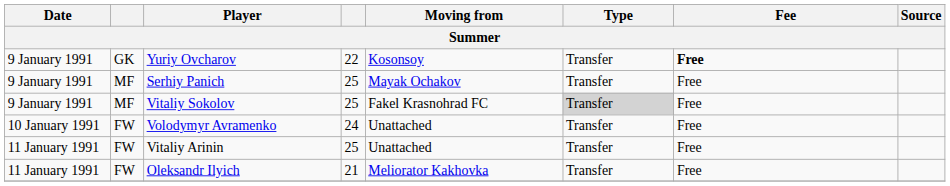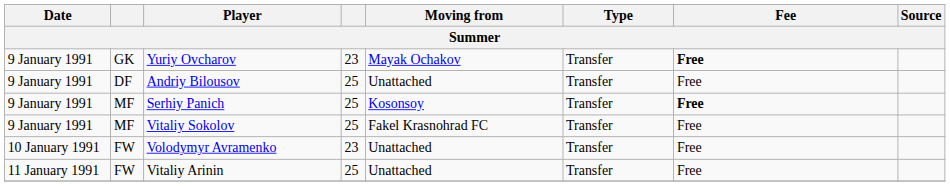Yuriy Ovcharov | column 4: 22 -> 23
Yuriy Ovcharov | Moving from: Kosonsoy -> Mayak Ochakov
+ row: 9 January 1991 | DF | Andriy Bilousov | 25 | Unattached | Transfer | Free
Serhiy Panich | Moving from: Mayak Ochakov -> Kosonsoy
Serhiy Panich | Fee: normal -> bold
Vitaliy Sokolov | Type: lightgrey background -> no background
Volodymyr Avramenko | column 4: 24 -> 23
- row: 11 January 1991 | FW | Oleksandr Ilyich | 21 | Meliorator Kakhovka | Transfer | Free
